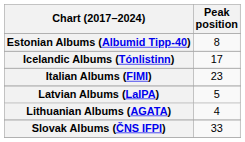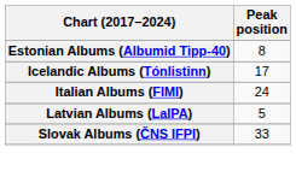Italian Albums (FIMI) | Peak position: 23 -> 24
- row: Lithuanian Albums (AGATA) | 4
